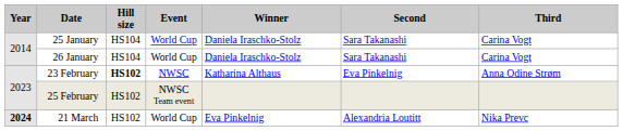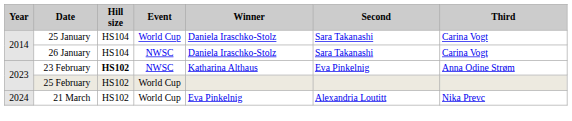26 January | Event: World Cup -> NWSC
25 February | Event: NWSC Team event -> World Cup
21 March | Year: bold -> normal
